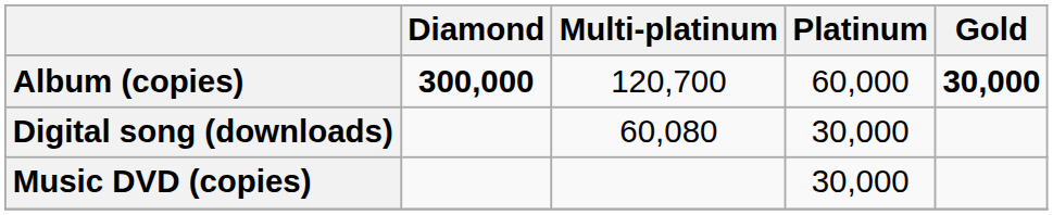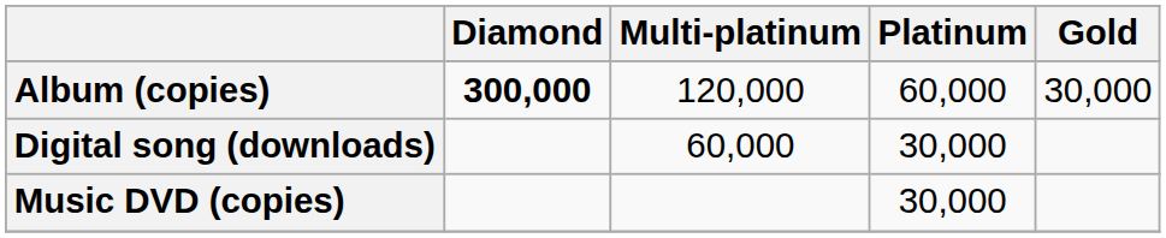Album (copies) | Multi-platinum: 120,700 -> 120,000
Album (copies) | Gold: bold -> normal
Digital song (downloads) | Multi-platinum: 60,080 -> 60,000
